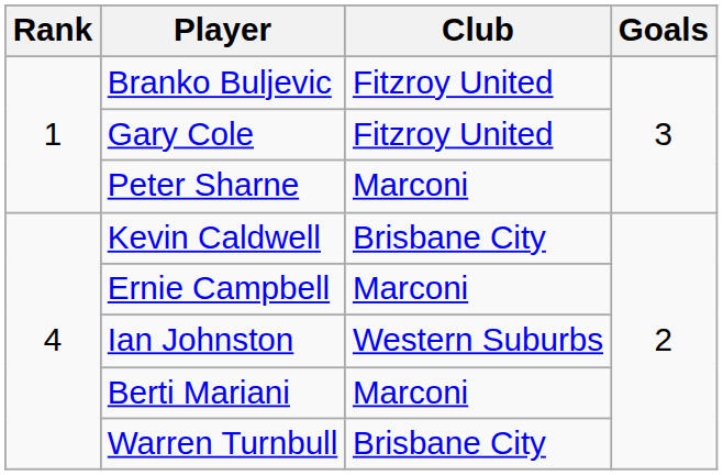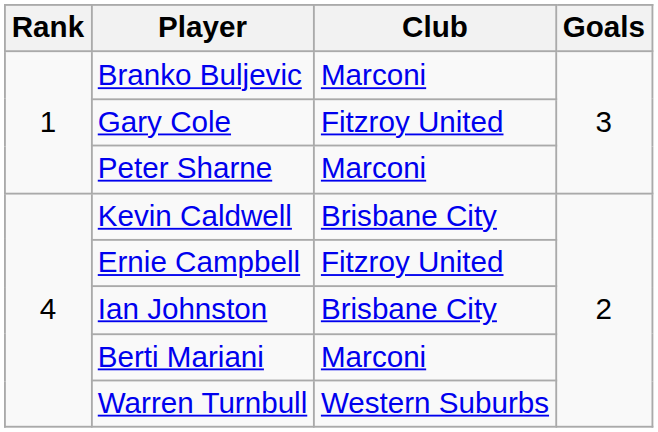Branko Buljevic | Club: Fitzroy United -> Marconi
Ernie Campbell | Club: Marconi -> Fitzroy United
Ian Johnston | Club: Western Suburbs -> Brisbane City
Warren Turnbull | Club: Brisbane City -> Western Suburbs
